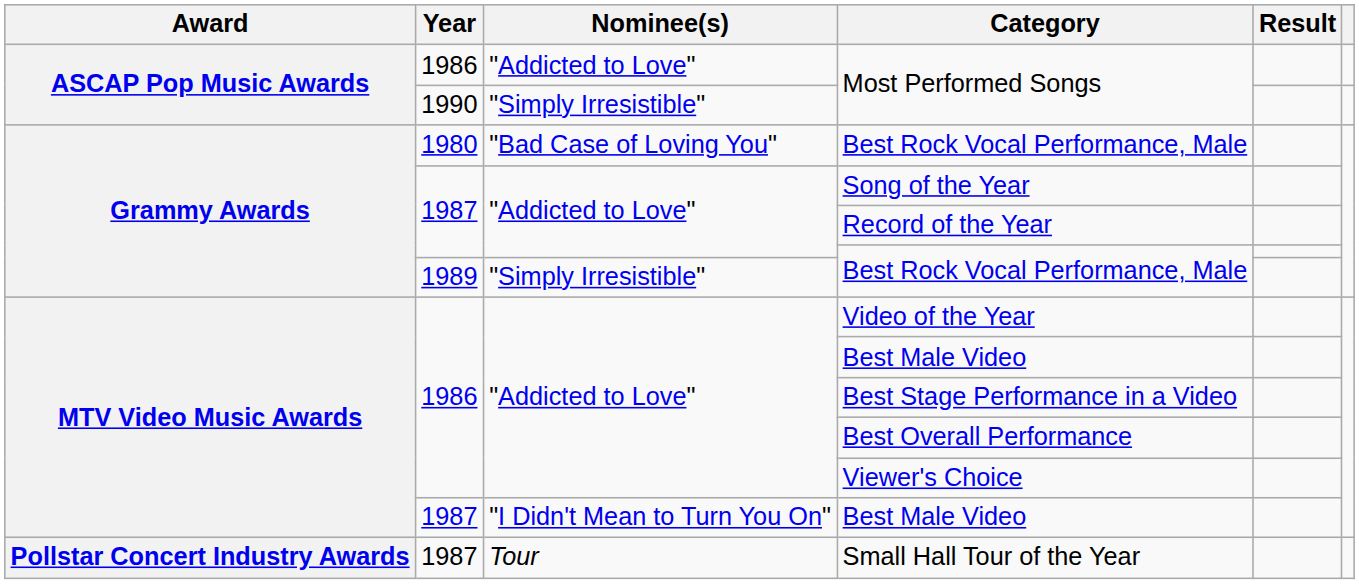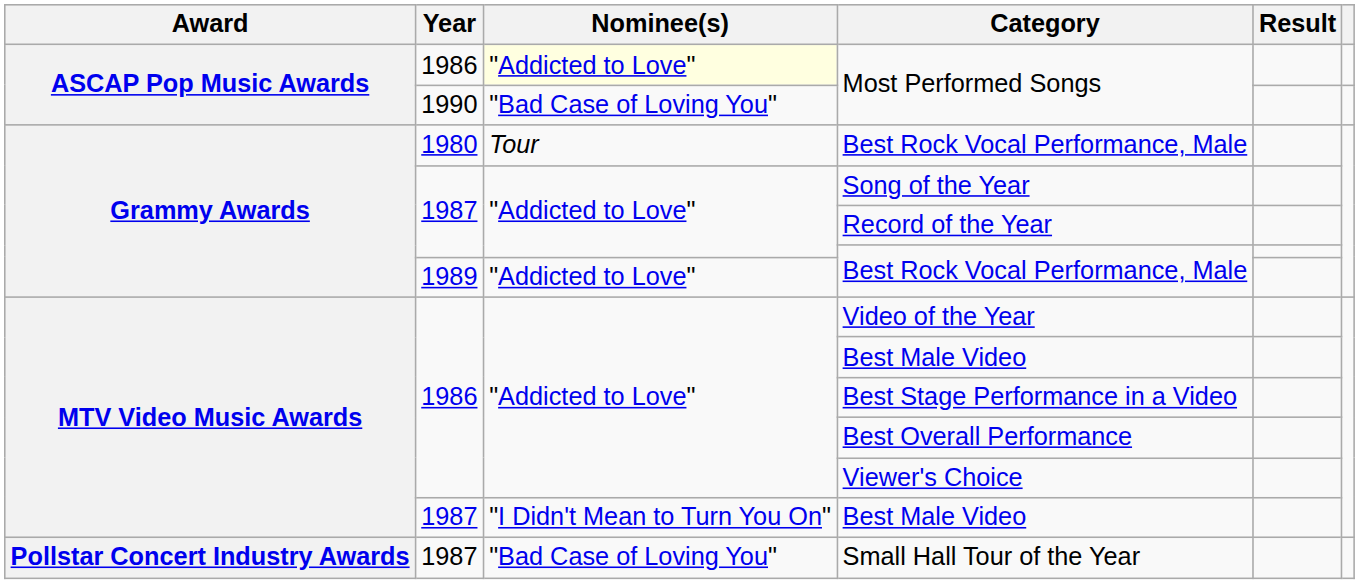1986 / Most Performed Songs | Nominee(s): no background -> lightyellow background
1990 / Most Performed Songs | Nominee(s): "Simply Irresistible" -> "Bad Case of Loving You"
1980 / Best Rock Vocal Performance, Male | Nominee(s): "Bad Case of Loving You" -> Tour
1989 / Best Rock Vocal Performance, Male | Nominee(s): "Simply Irresistible" -> "Addicted to Love"
Small Hall Tour of the Year | Nominee(s): Tour -> "Bad Case of Loving You"
